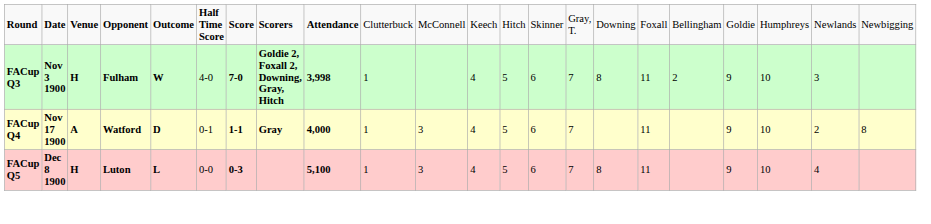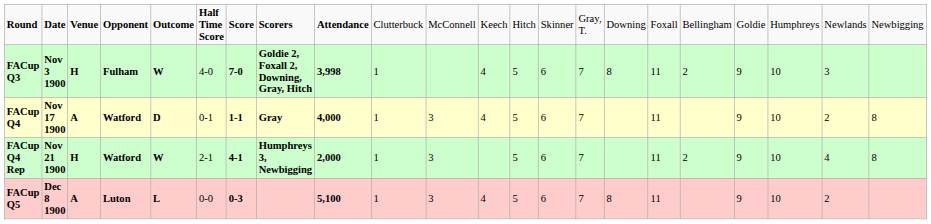+ row: FACup Q4 Rep | Nov 21 1900 | H | Watford | W | 2-1 | 4-1 | Humphreys 3, Newbigging | 2,000 | 1 | 3 | 5 | 6 | 7 | 11 | 2 | 9 | 10 | 4 | 8
FACup Q5 | column 3: H -> A
FACup Q5 | column 21: 4 -> 2
